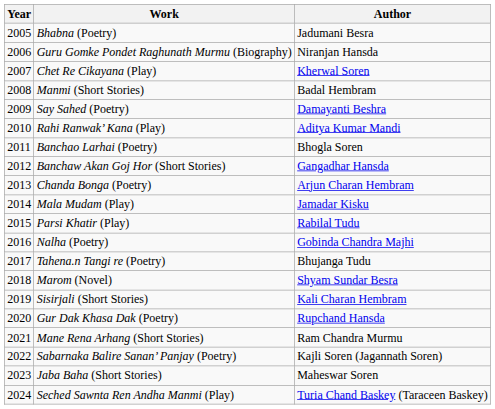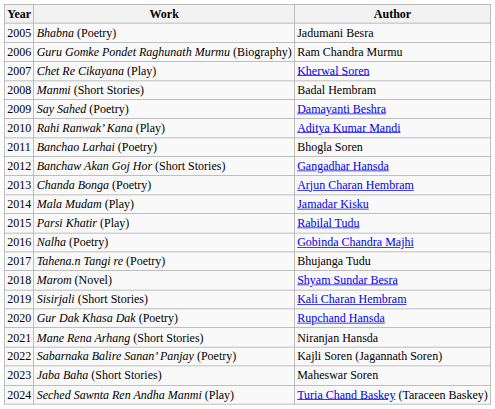Guru Gomke Pondet Raghunath Murmu (Biography) | Author: Niranjan Hansda -> Ram Chandra Murmu
Mane Rena Arhang (Short Stories) | Author: Ram Chandra Murmu -> Niranjan Hansda
